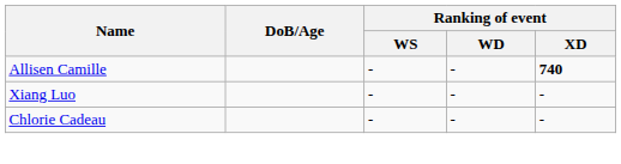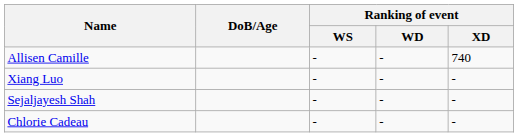Allisen Camille | Ranking of event / XD: bold -> normal
+ row: Sejaljayesh Shah | - | - | -
